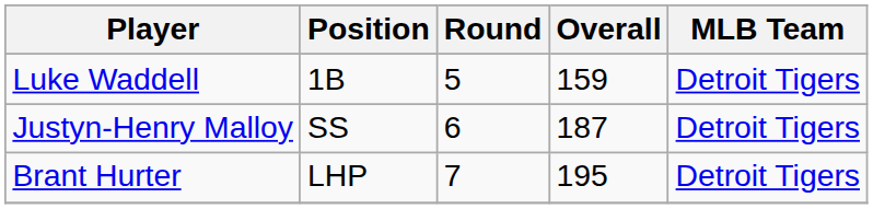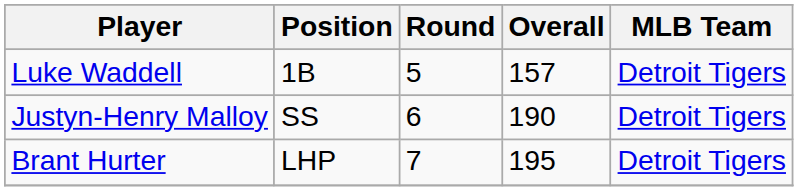Luke Waddell | Overall: 159 -> 157
Justyn-Henry Malloy | Overall: 187 -> 190
